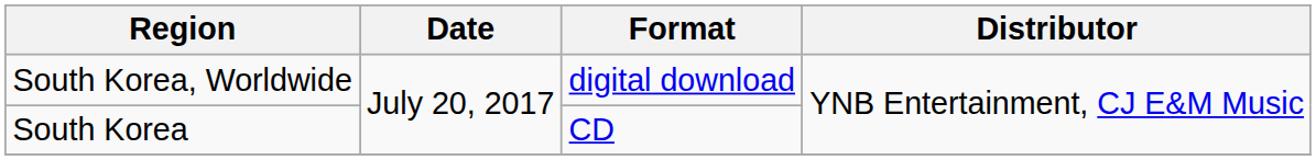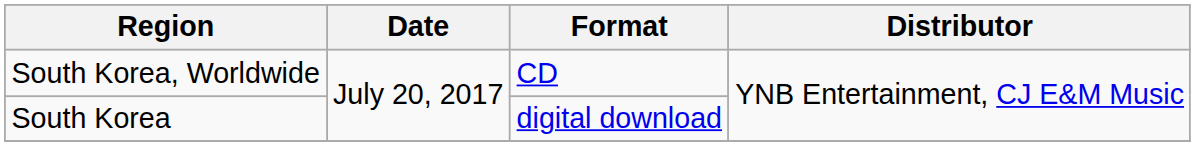South Korea, Worldwide | Format: digital download -> CD
South Korea | Format: CD -> digital download
